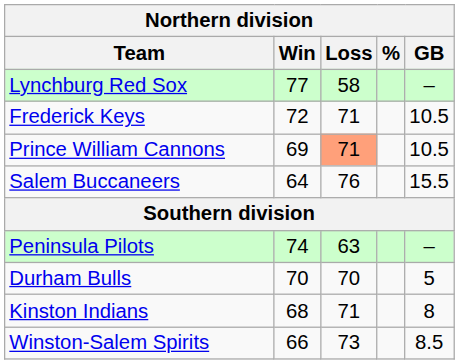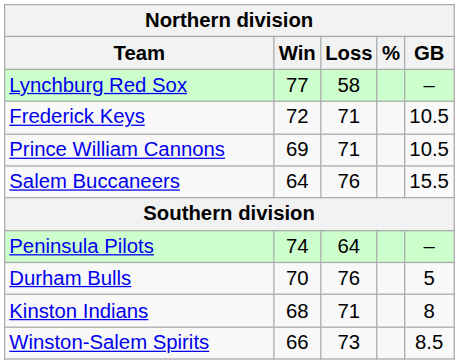Prince William Cannons | Loss: lightsalmon background -> no background
Peninsula Pilots | Loss: 63 -> 64
Durham Bulls | Loss: 70 -> 76
